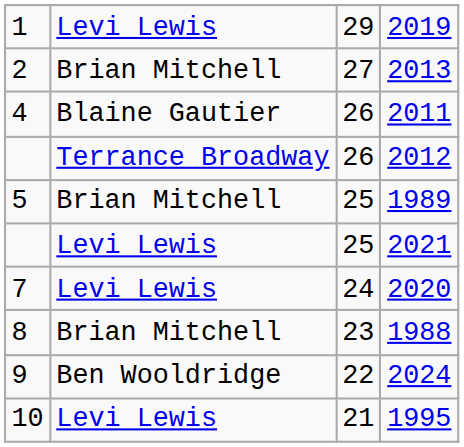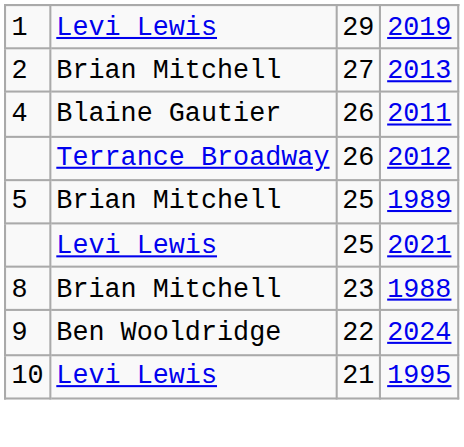- row: 7 | Levi Lewis | 24 | 2020
